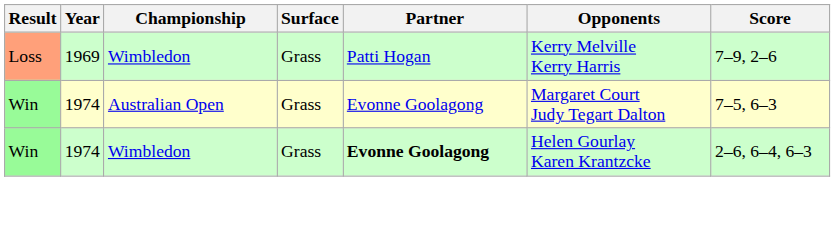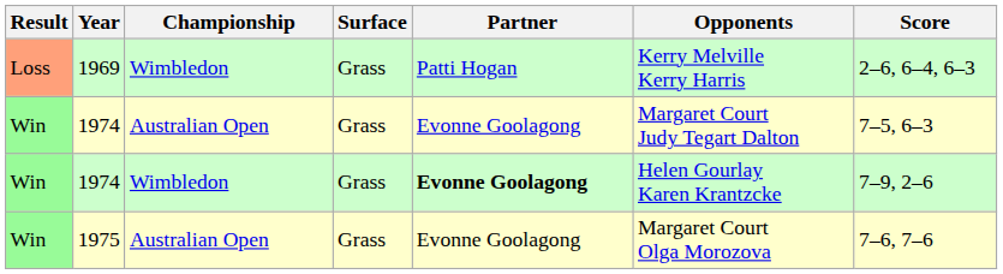1969 | Score: 7–9, 2–6 -> 2–6, 6–4, 6–3
1974 / Wimbledon | Score: 2–6, 6–4, 6–3 -> 7–9, 2–6
+ row: Win | 1975 | Australian Open | Grass | Evonne Goolagong | Margaret Court Olga Morozova | 7–6, 7–6
